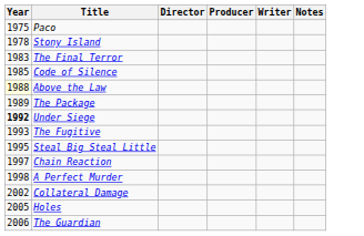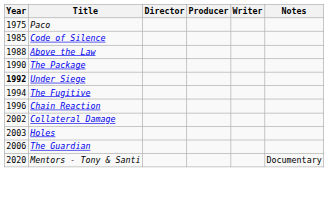- row: 1978 | Stony Island
- row: 1983 | The Final Terror
Above the Law | Year: lightyellow background -> no background
The Package | Year: 1989 -> 1990
The Fugitive | Year: 1993 -> 1994
- row: 1995 | Steal Big Steal Little
Chain Reaction | Year: 1997 -> 1996
- row: 1998 | A Perfect Murder
Holes | Year: 2005 -> 2003
+ row: 2020 | Mentors - Tony & Santi | Documentary
